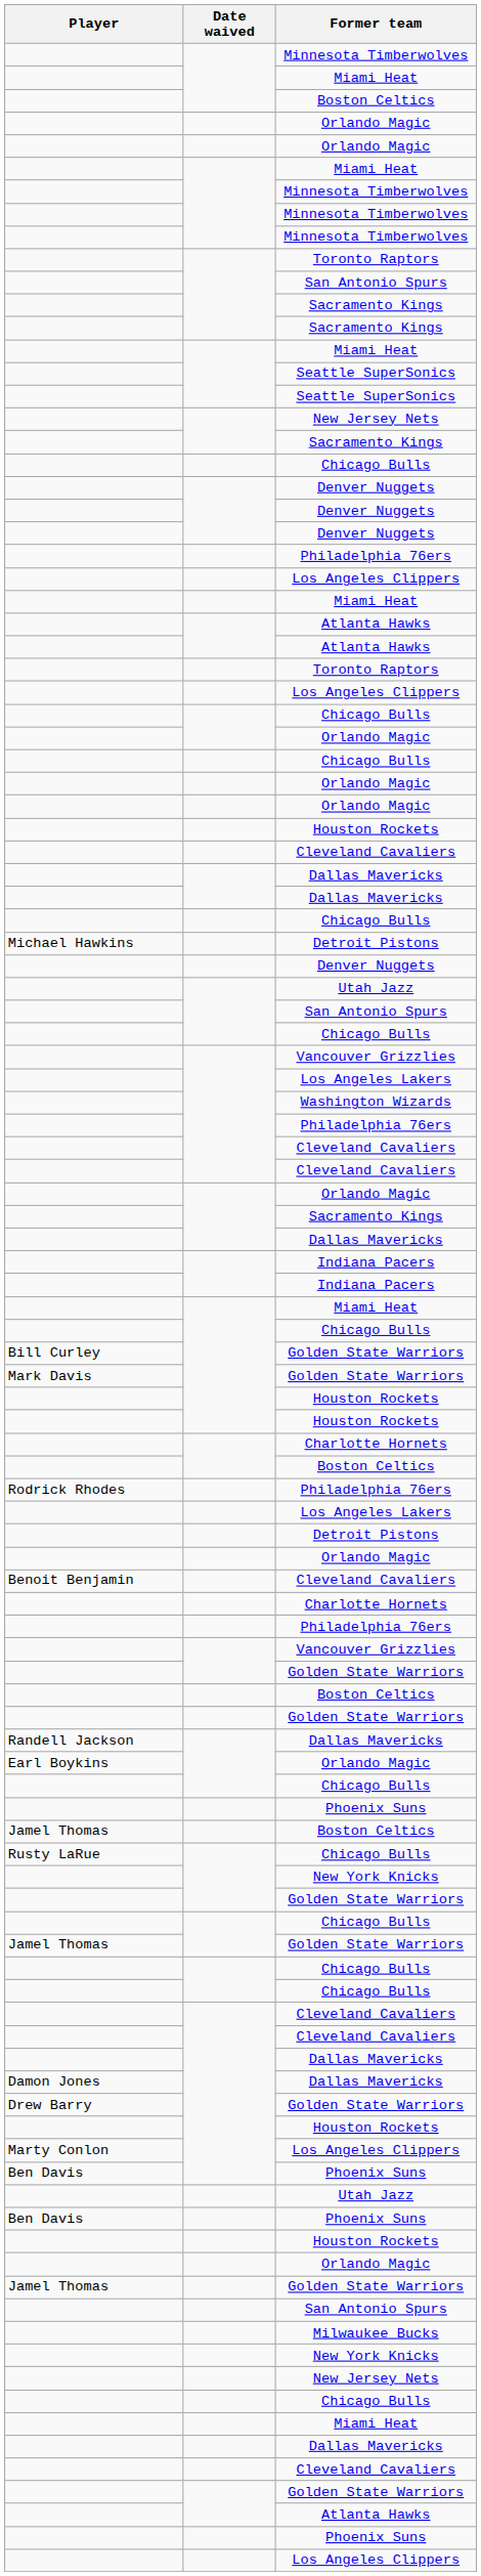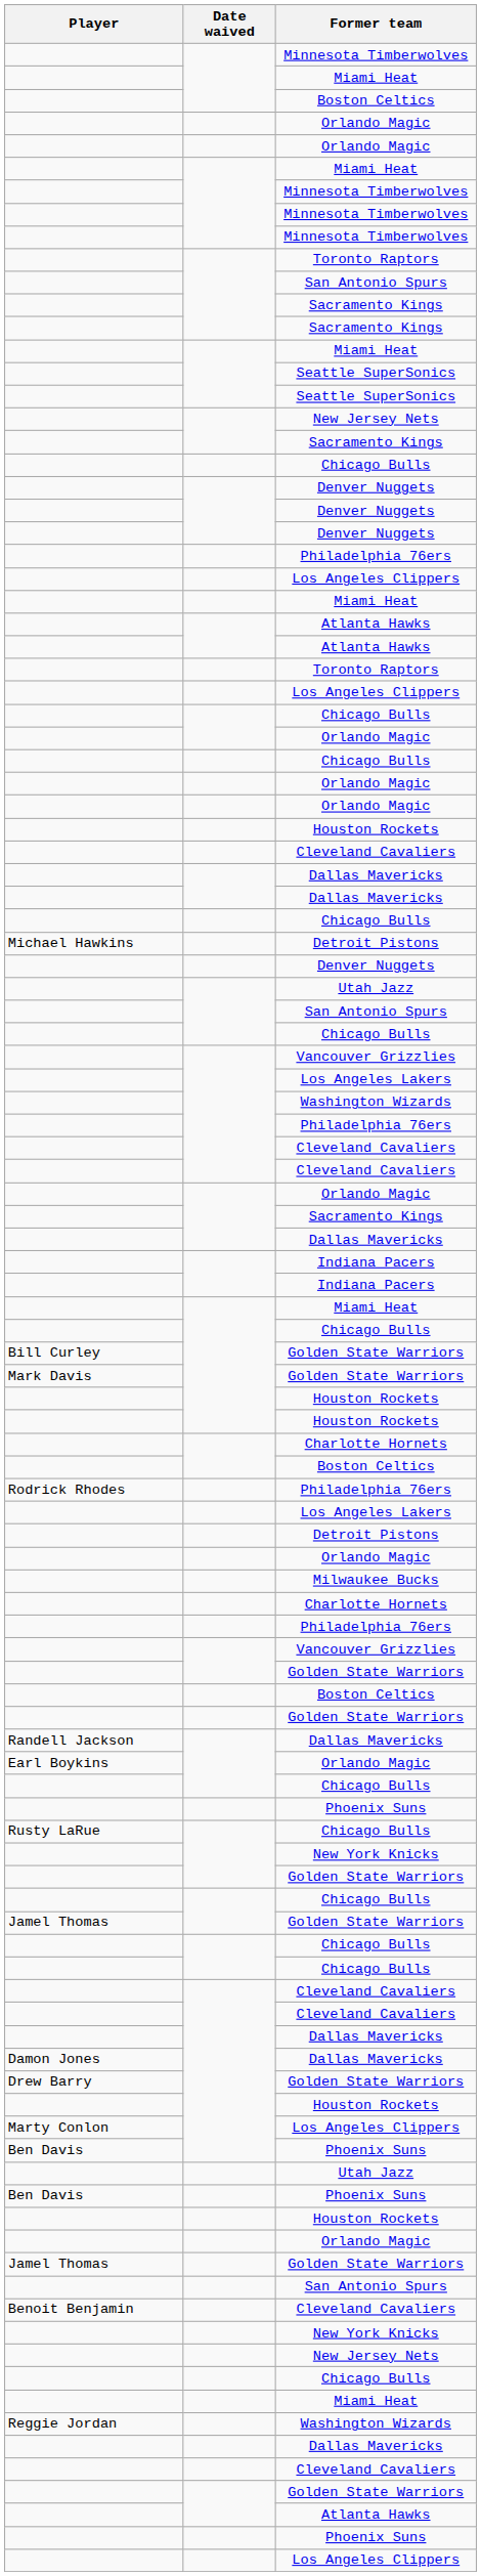rows swapped: Benoit Benjamin / Cleveland Cavaliers <-> Milwaukee Bucks
- row: Jamel Thomas | Boston Celtics
+ row: Reggie Jordan | Washington Wizards
